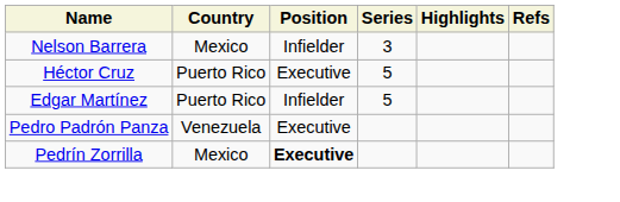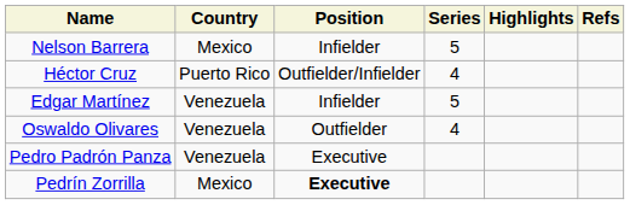Nelson Barrera | Series: 3 -> 5
Héctor Cruz | Position: Executive -> Outfielder/Infielder
Héctor Cruz | Series: 5 -> 4
Edgar Martínez | Country: Puerto Rico -> Venezuela
+ row: Oswaldo Olivares | Venezuela | Outfielder | 4
